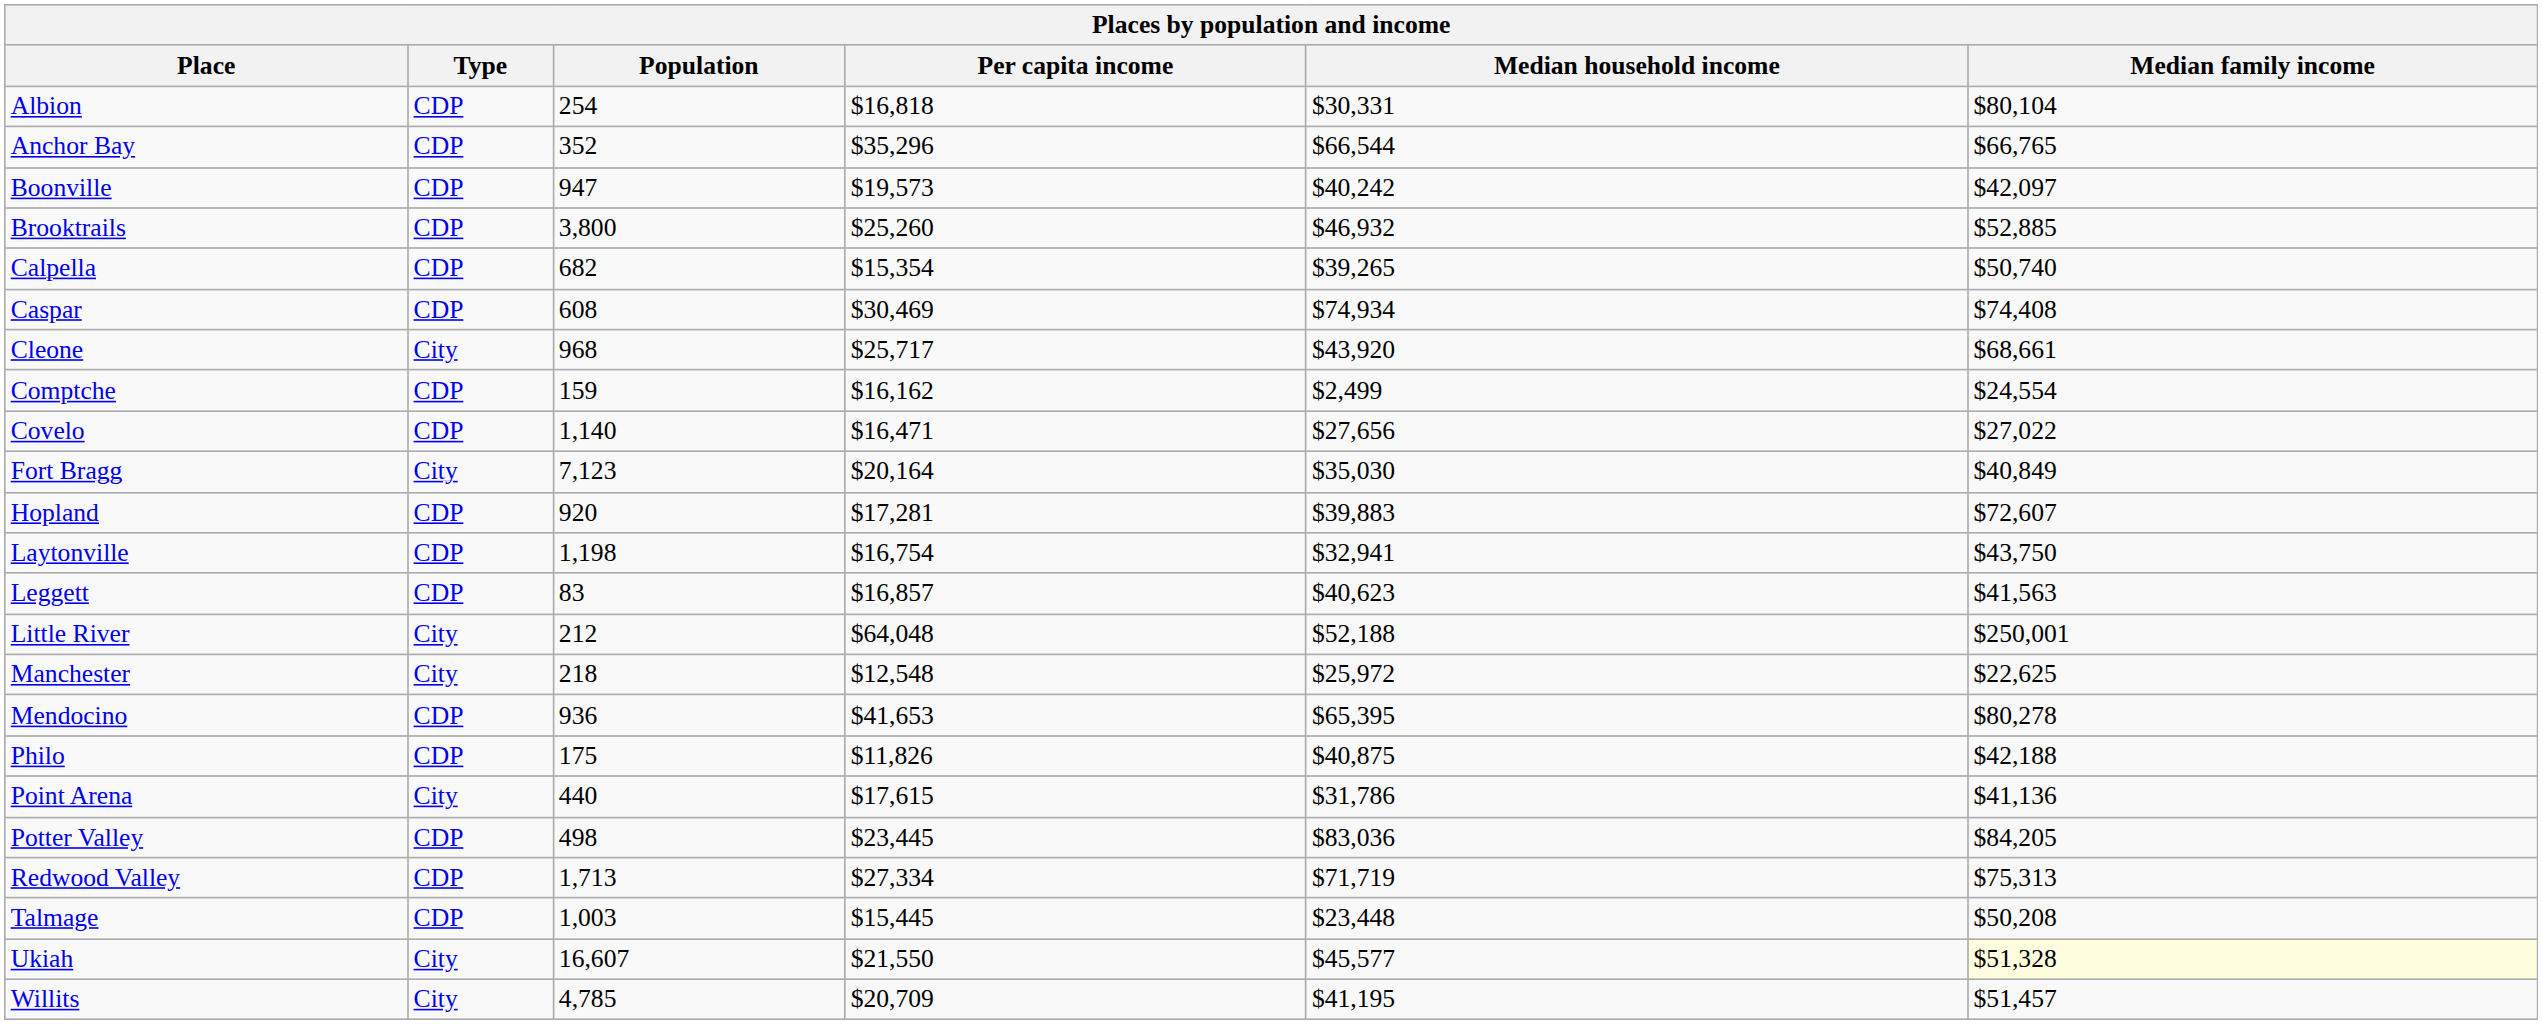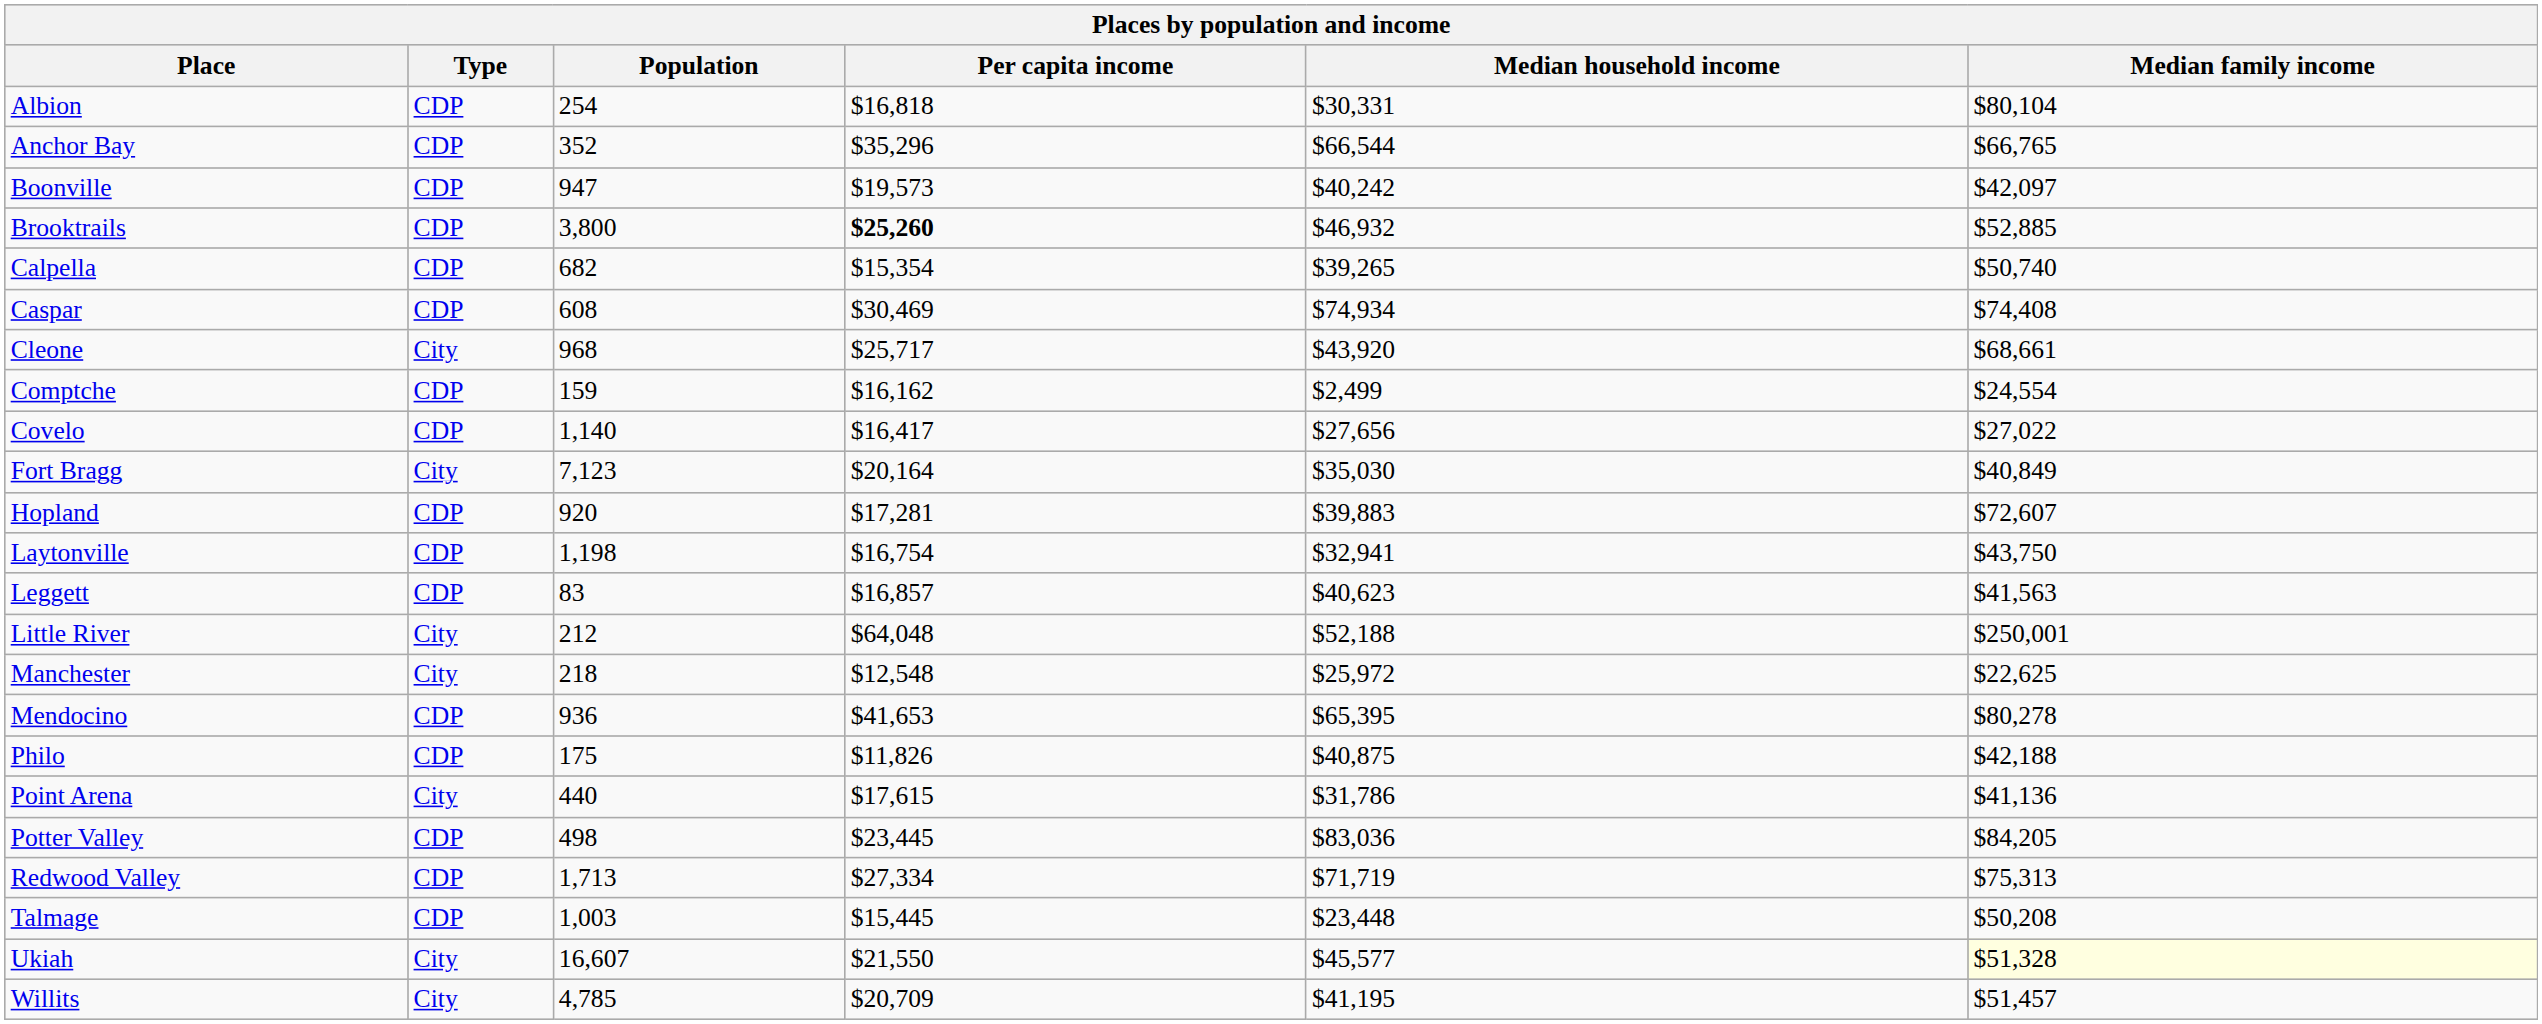Brooktrails | Per capita income: normal -> bold
Covelo | Per capita income: $16,471 -> $16,417
